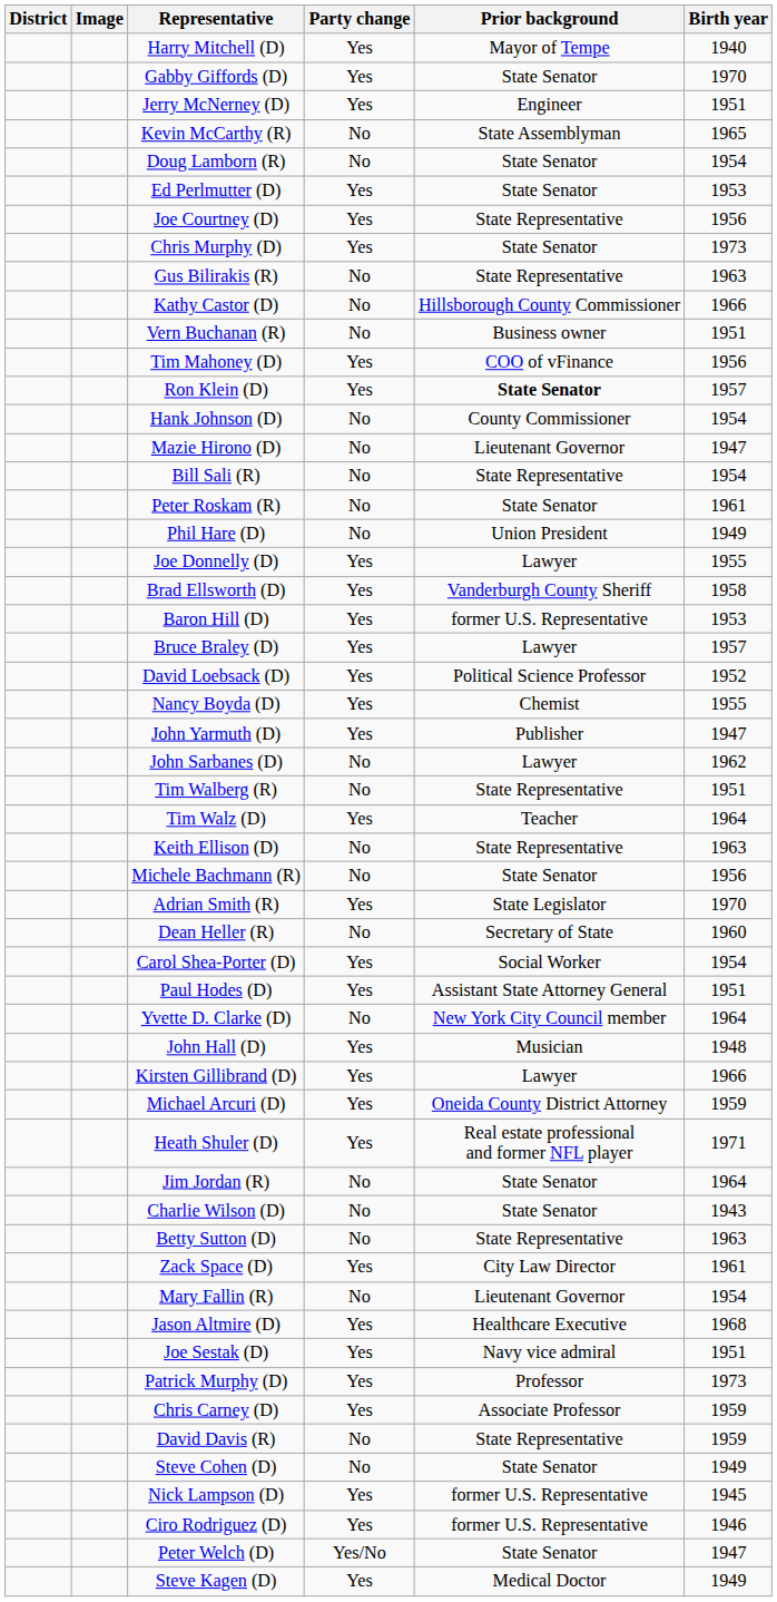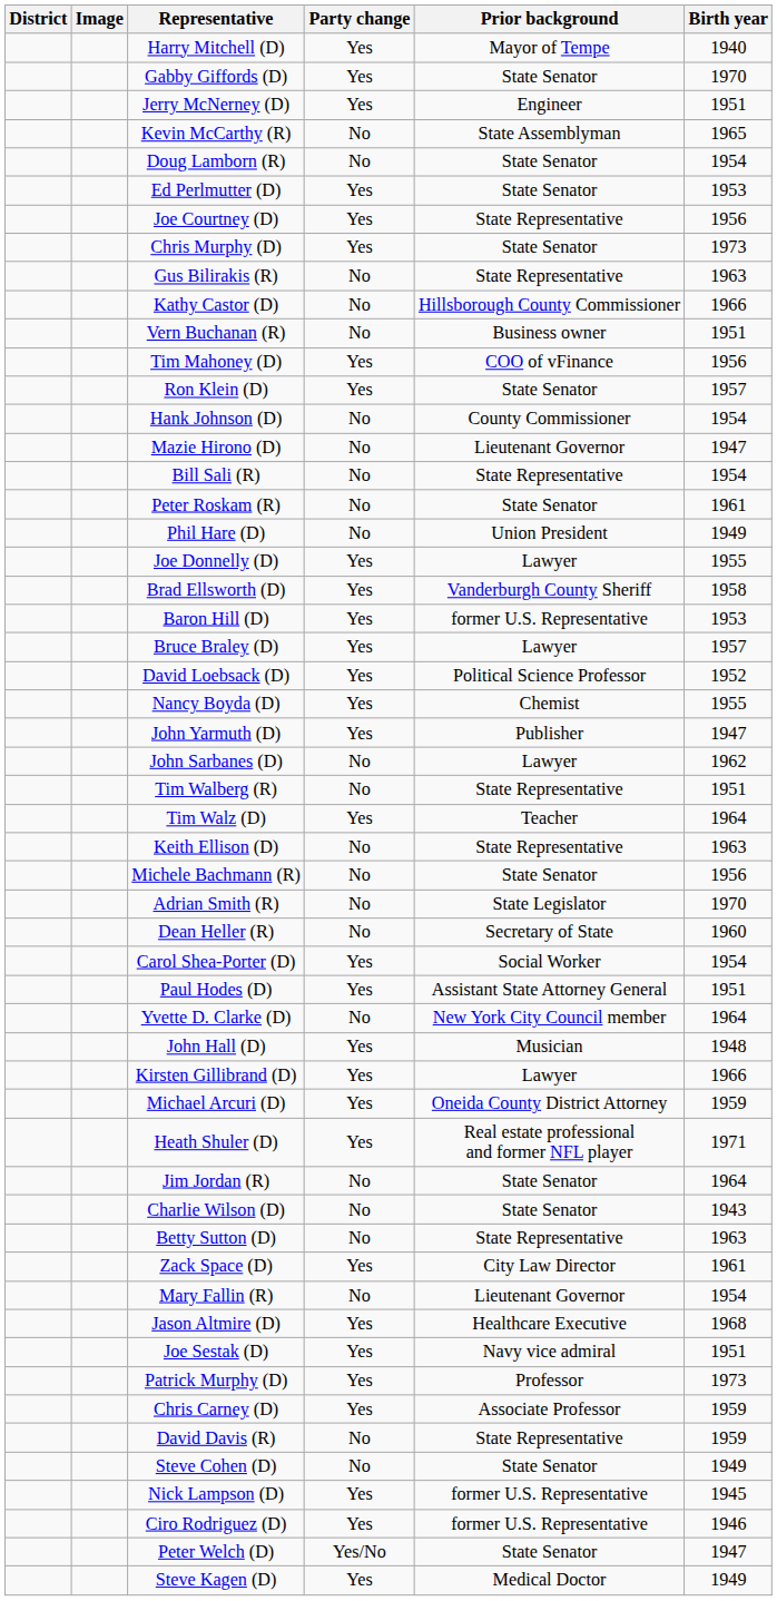Ron Klein (D) | Prior background: bold -> normal
Adrian Smith (R) | Party change: Yes -> No
